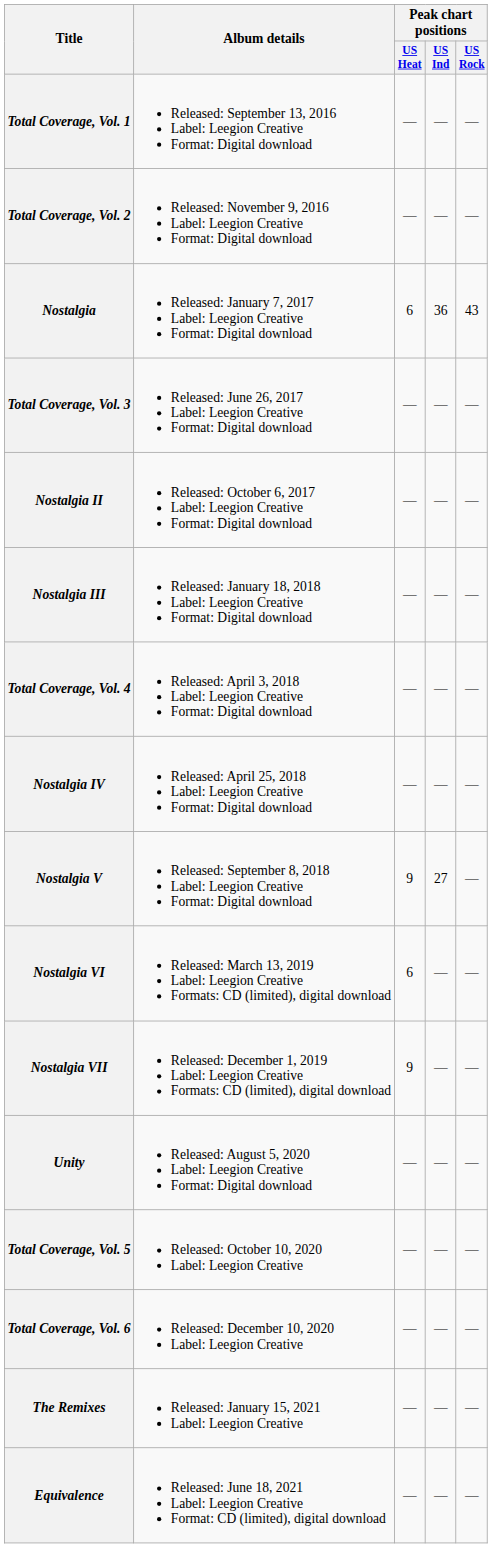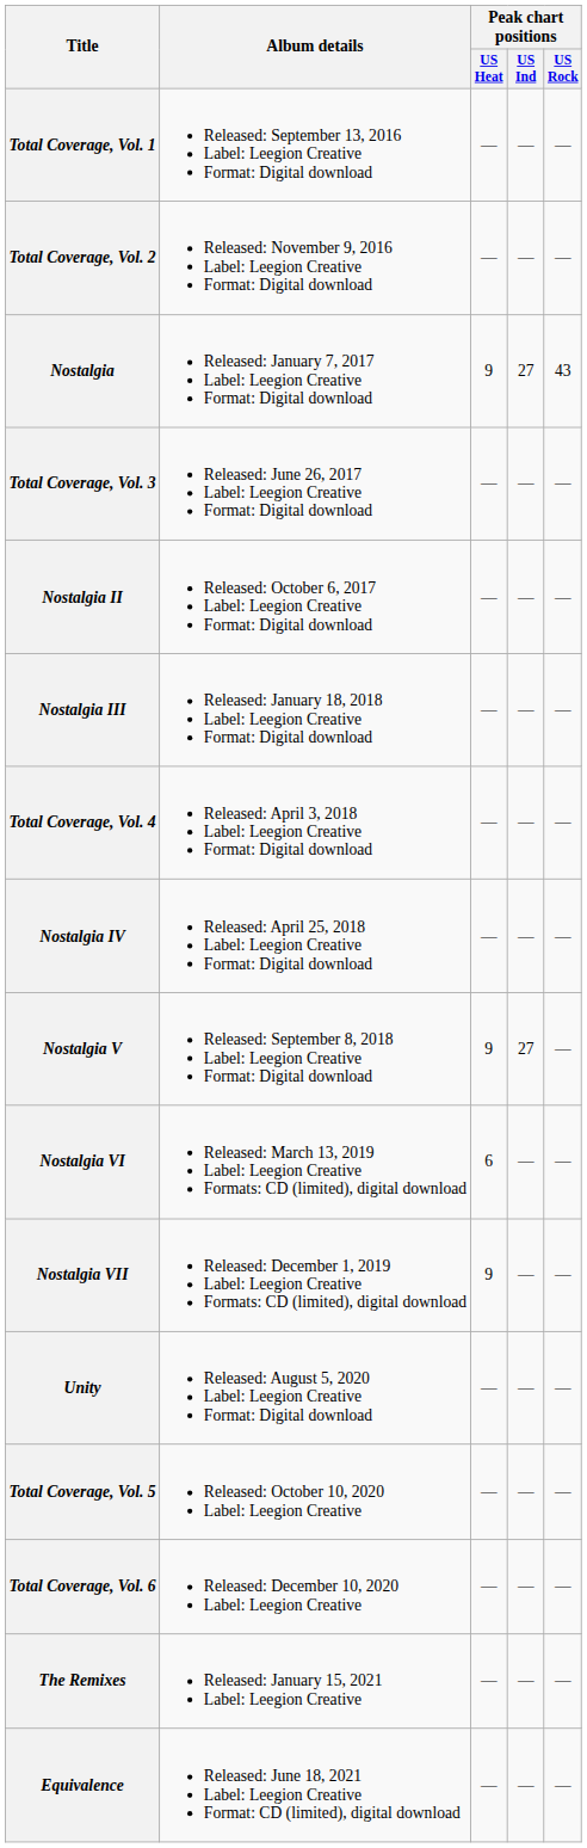Nostalgia | Peak chart positions / US Heat: 6 -> 9
Nostalgia | Peak chart positions / US Ind: 36 -> 27
